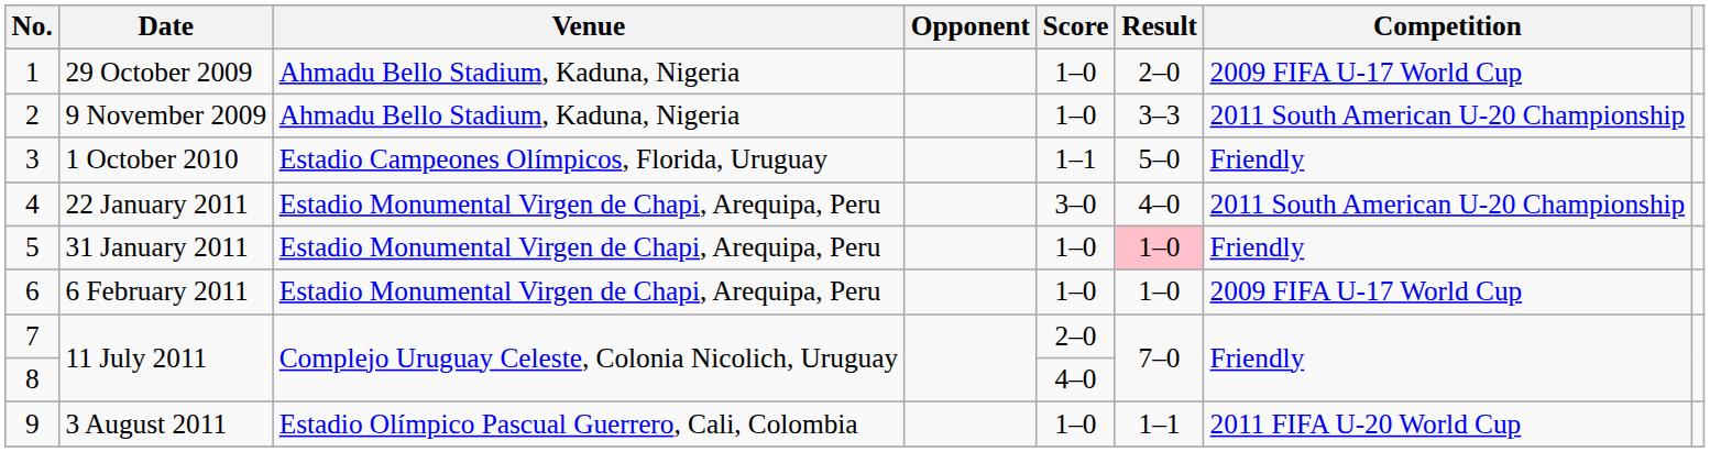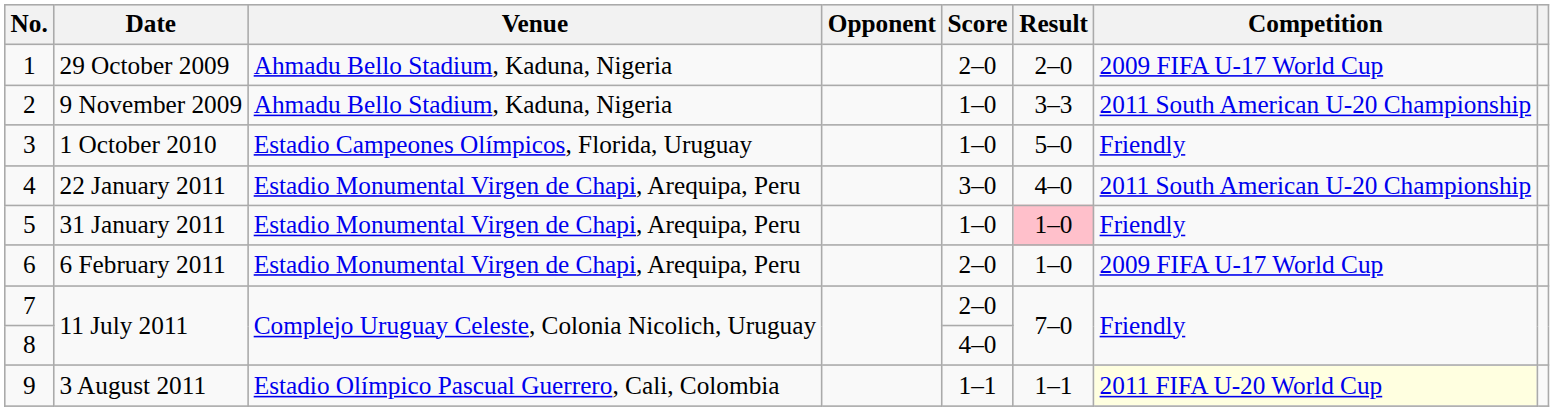1 | Score: 1–0 -> 2–0
3 | Score: 1–1 -> 1–0
6 | Score: 1–0 -> 2–0
9 | Score: 1–0 -> 1–1
9 | Competition: no background -> lightyellow background
